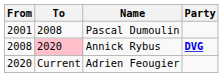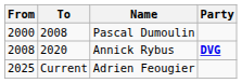Pascal Dumoulin | From: 2001 -> 2000
Annick Rybus | To: pink background -> no background
Adrien Feougier | From: 2020 -> 2025
